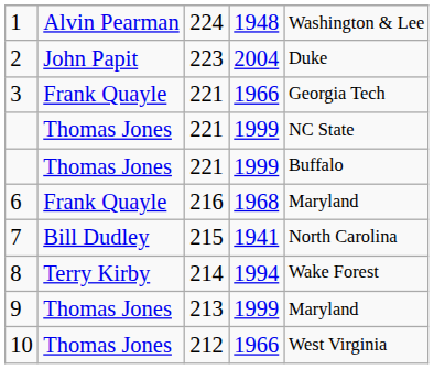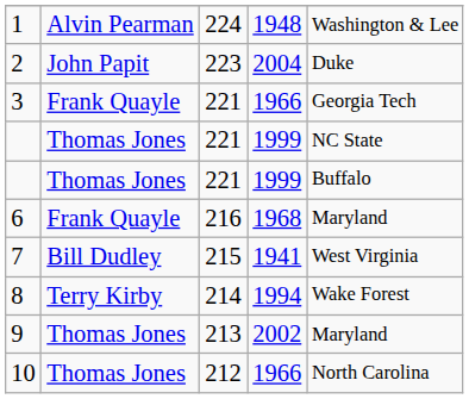7 | column 5: North Carolina -> West Virginia
9 | column 4: 1999 -> 2002
10 | column 5: West Virginia -> North Carolina
